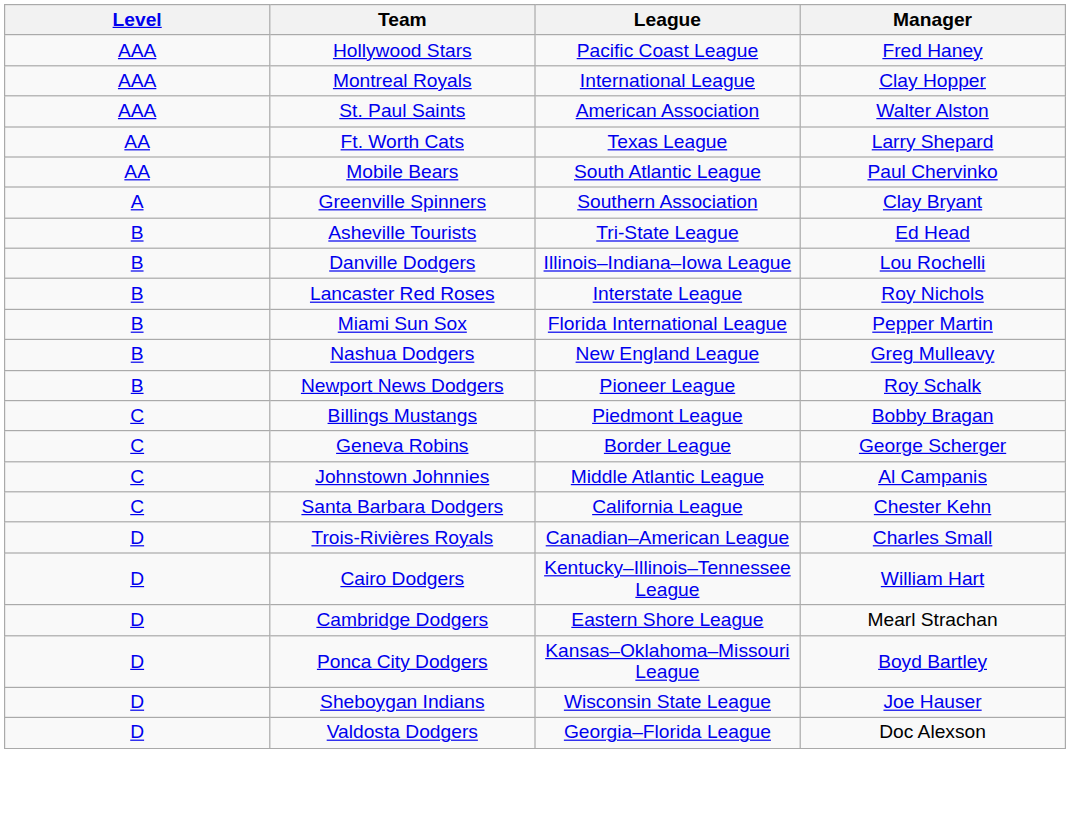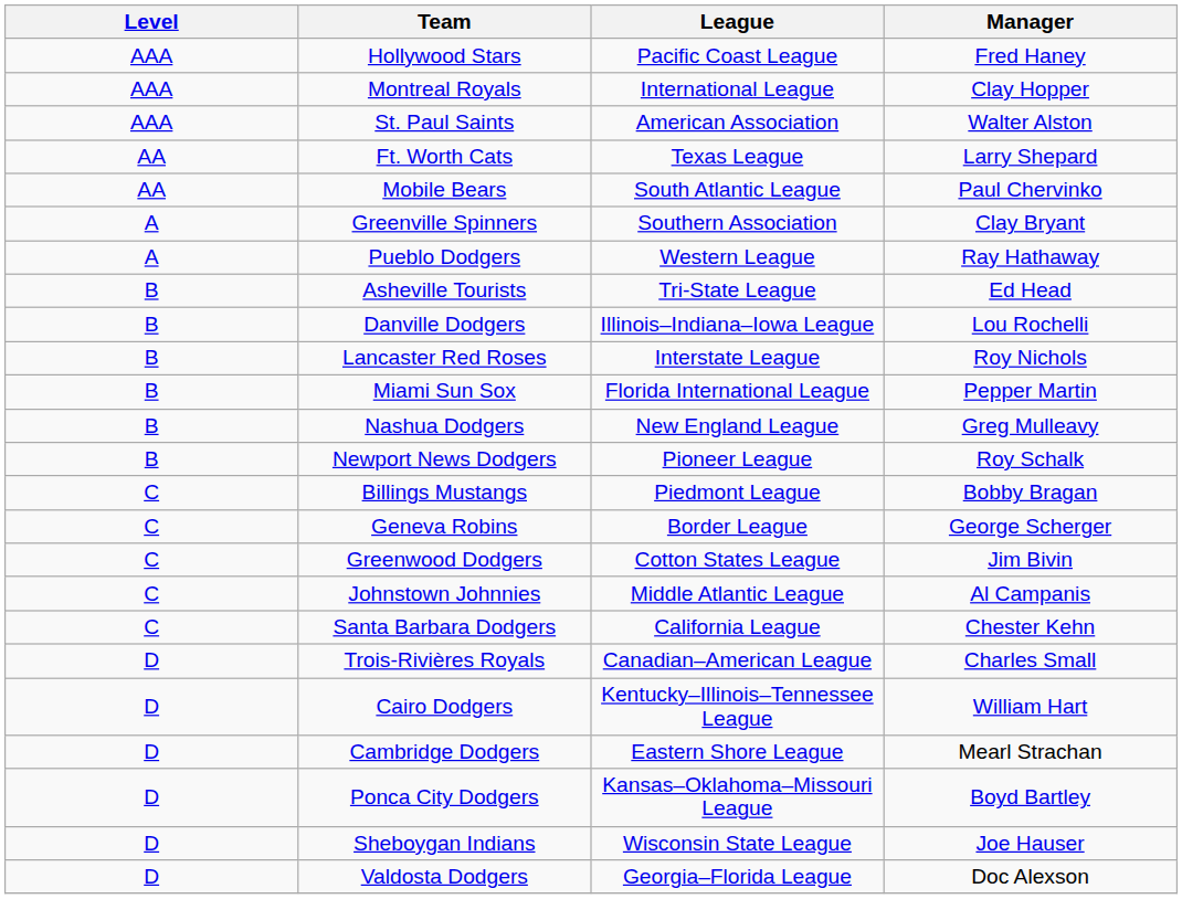+ row: A | Pueblo Dodgers | Western League | Ray Hathaway
+ row: C | Greenwood Dodgers | Cotton States League | Jim Bivin
